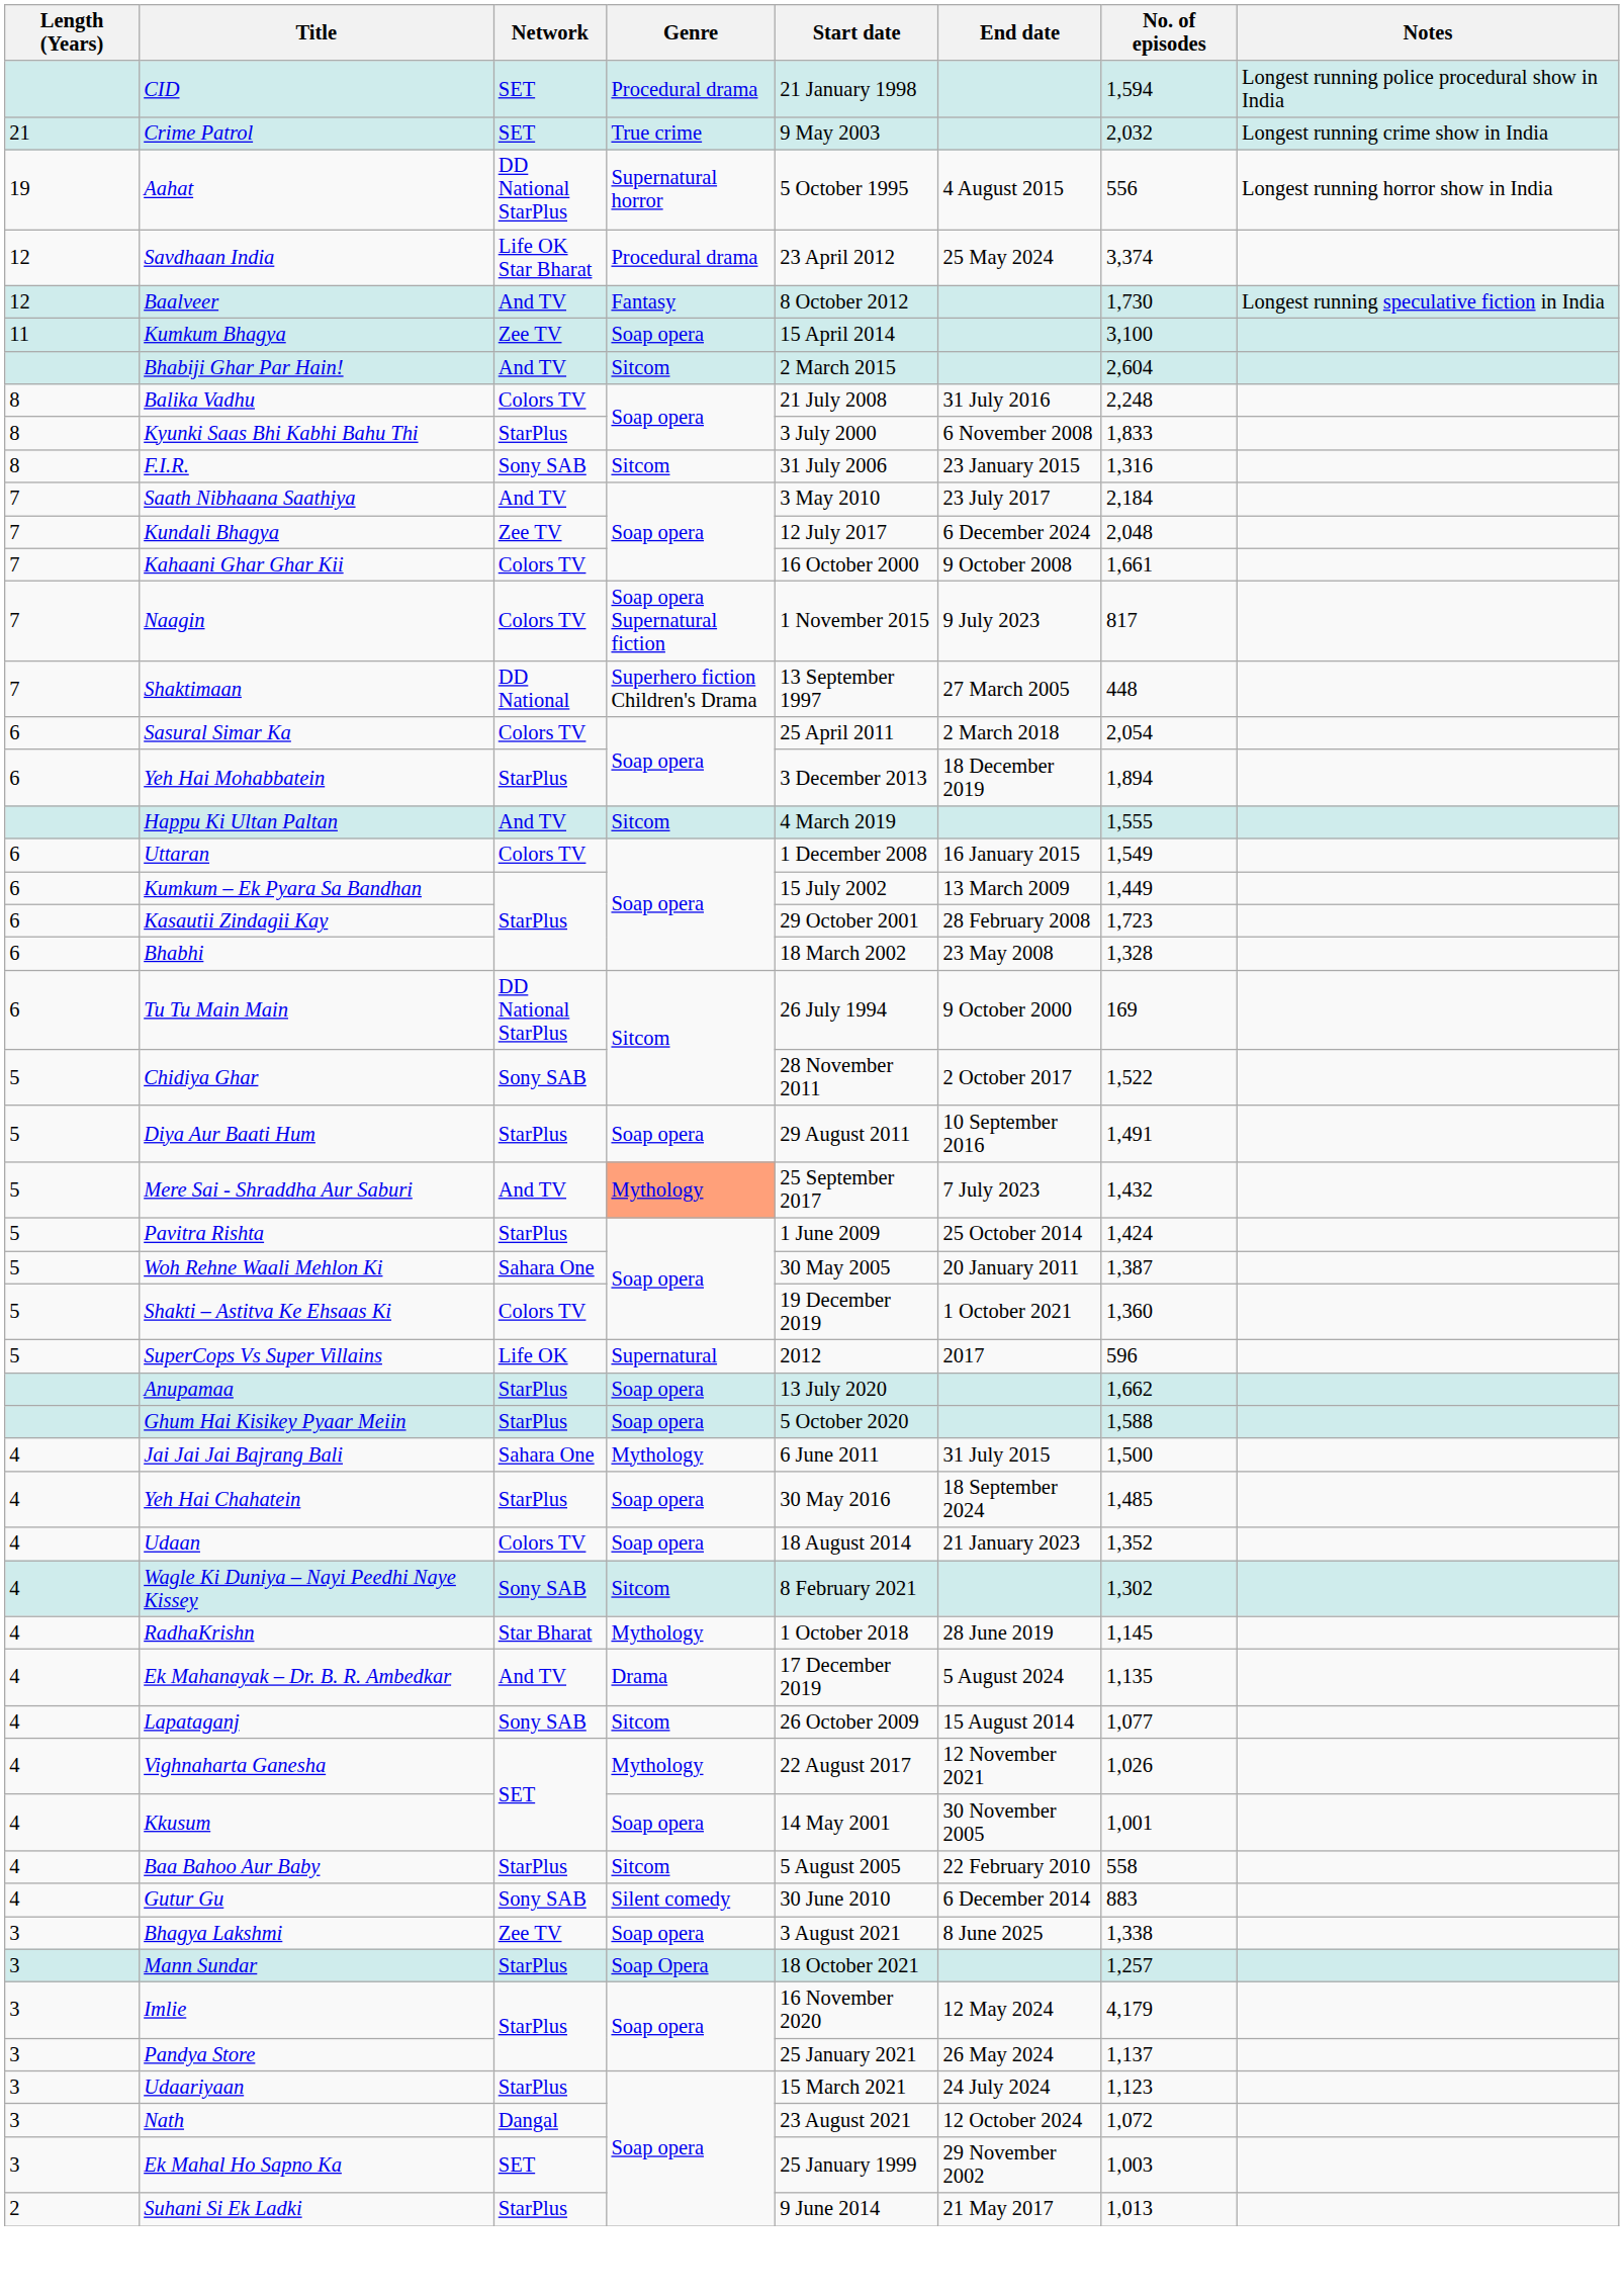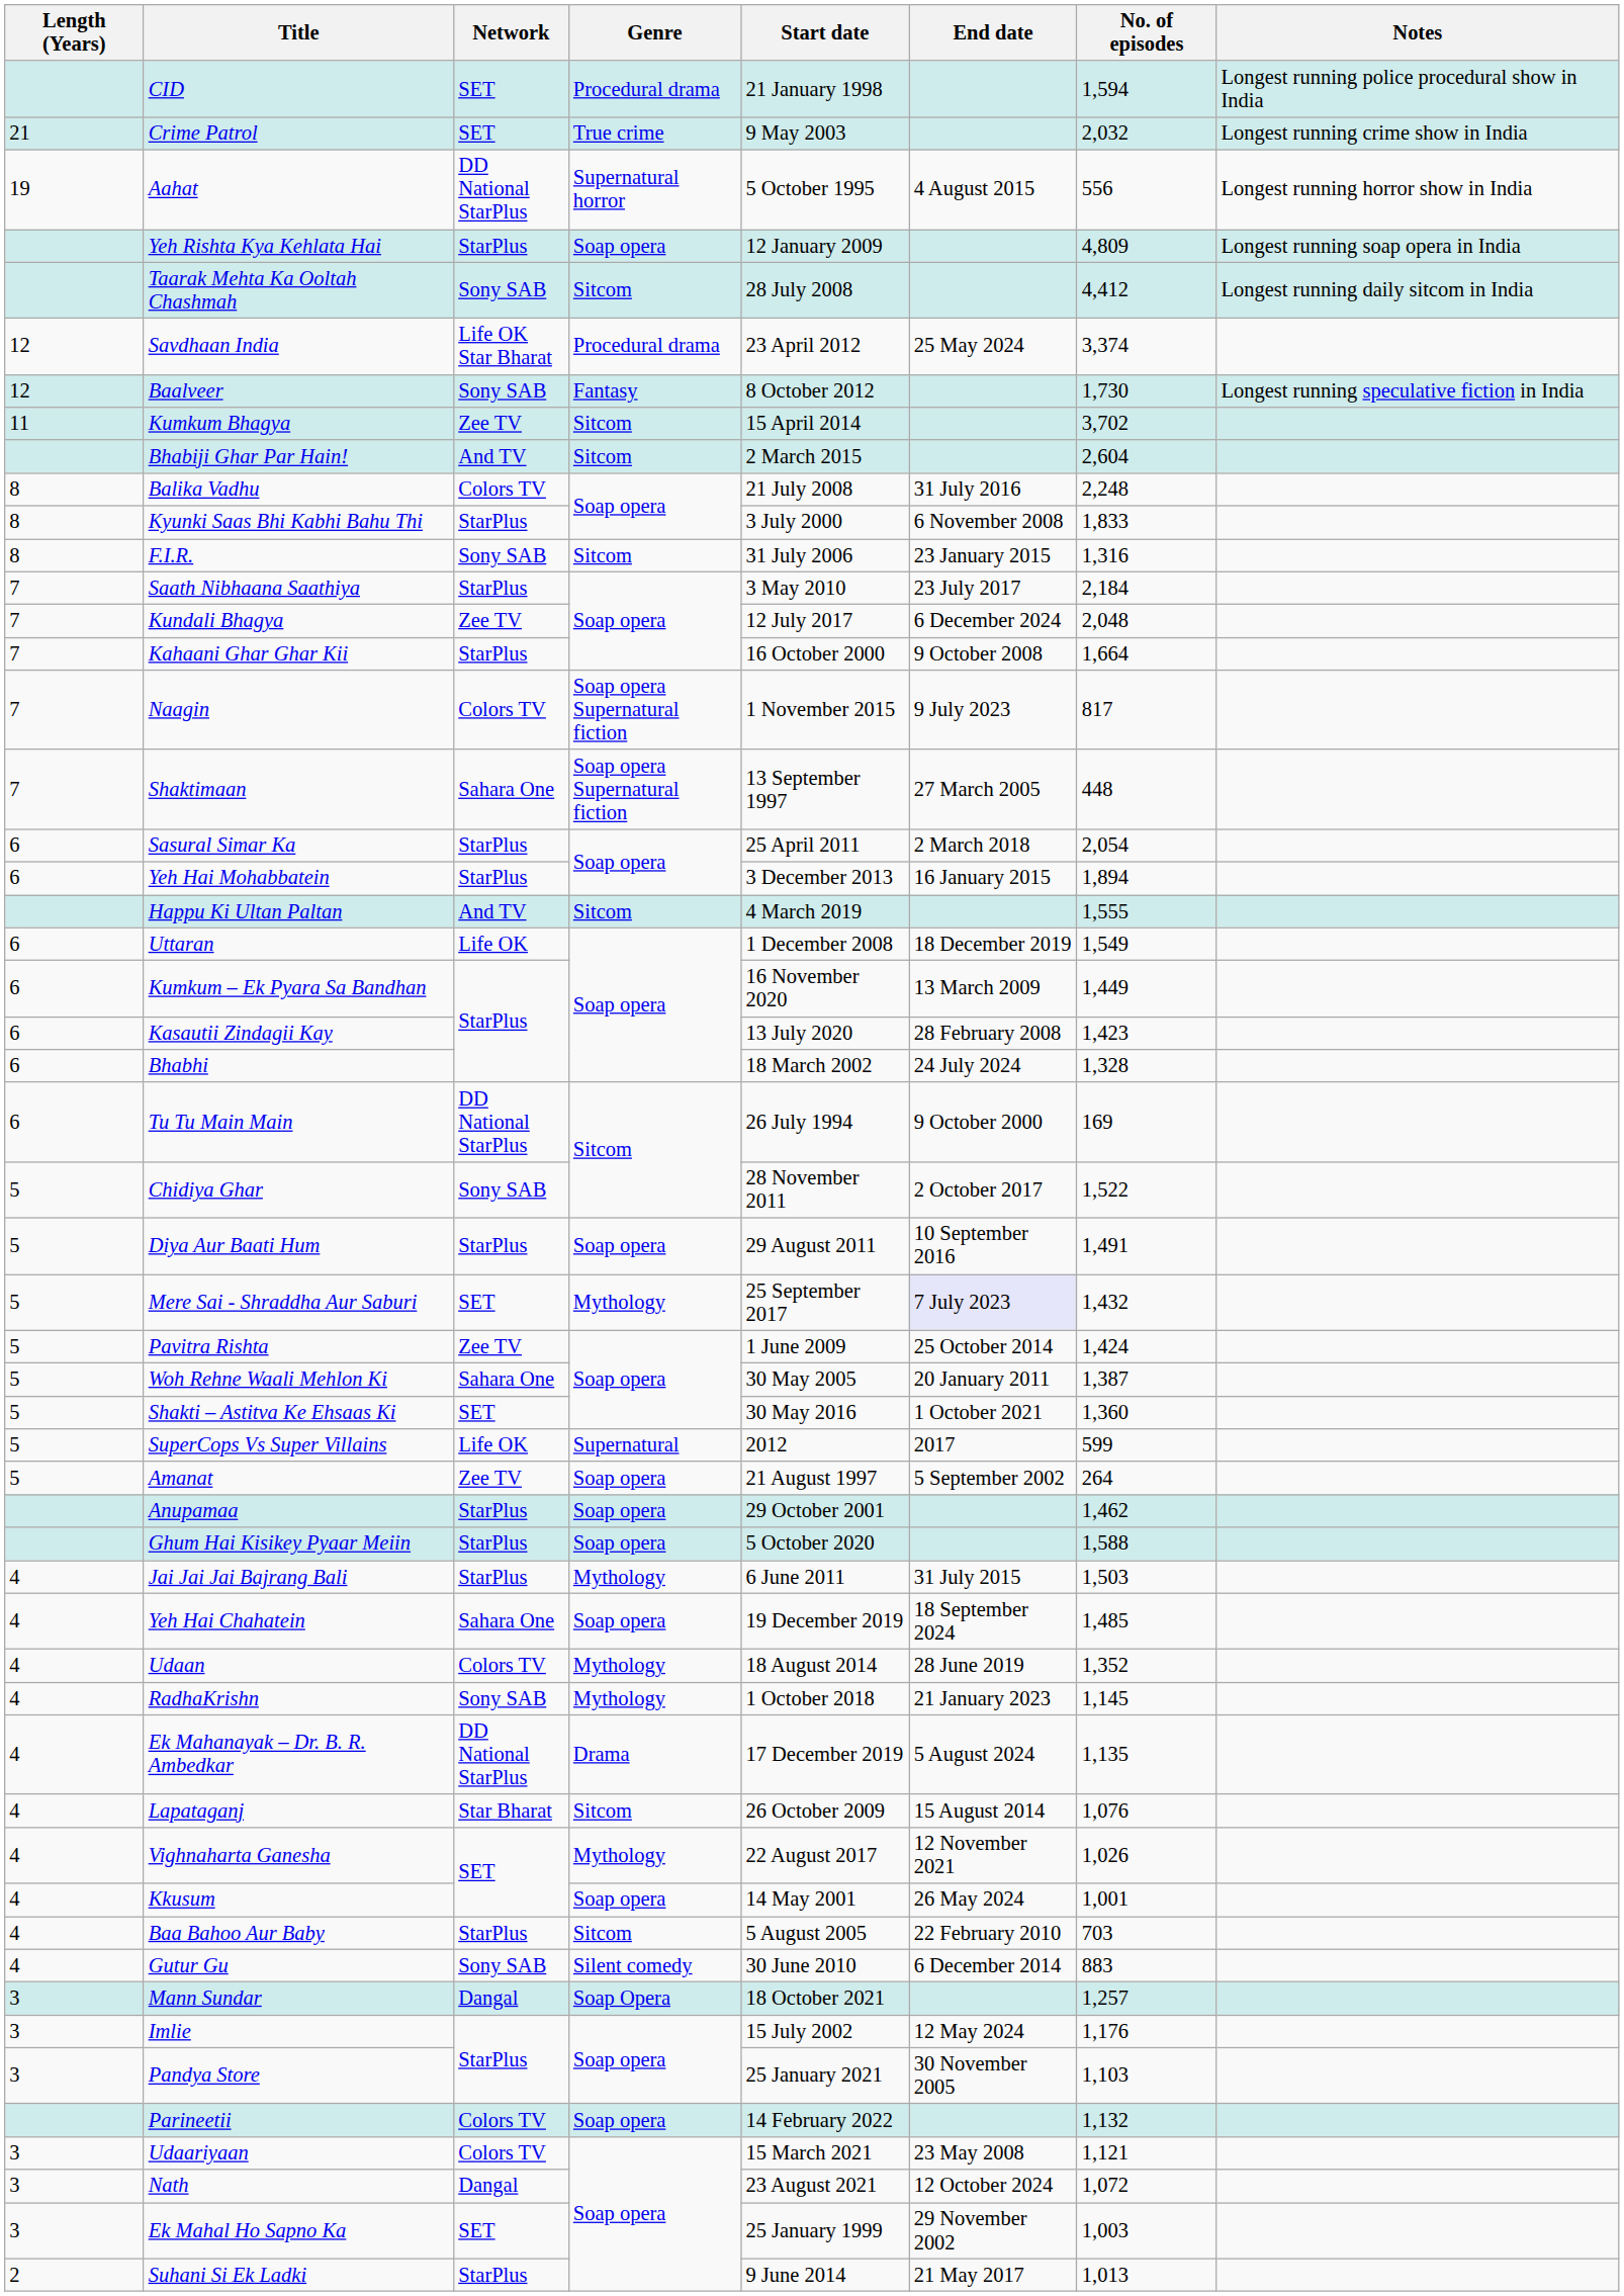+ row: Yeh Rishta Kya Kehlata Hai | StarPlus | Soap opera | 12 January 2009 | 4,809 | Longest running soap opera in India
+ row: Taarak Mehta Ka Ooltah Chashmah | Sony SAB | Sitcom | 28 July 2008 | 4,412 | Longest running daily sitcom in India
Baalveer | Network: And TV -> Sony SAB
Kumkum Bhagya | Genre: Soap opera -> Sitcom
Kumkum Bhagya | No. of episodes: 3,100 -> 3,702
Saath Nibhaana Saathiya | Network: And TV -> StarPlus
Kahaani Ghar Ghar Kii | Network: Colors TV -> StarPlus
Kahaani Ghar Ghar Kii | No. of episodes: 1,661 -> 1,664
Shaktimaan | Network: DD National -> Sahara One
Shaktimaan | Genre: Superhero fiction Children's Drama -> Soap opera Supernatural fiction
Sasural Simar Ka | Network: Colors TV -> StarPlus
Yeh Hai Mohabbatein | End date: 18 December 2019 -> 16 January 2015
Uttaran | Network: Colors TV -> Life OK
Uttaran | End date: 16 January 2015 -> 18 December 2019
Kumkum – Ek Pyara Sa Bandhan | Start date: 15 July 2002 -> 16 November 2020
Kasautii Zindagii Kay | Start date: 29 October 2001 -> 13 July 2020
Kasautii Zindagii Kay | No. of episodes: 1,723 -> 1,423
Bhabhi | End date: 23 May 2008 -> 24 July 2024
Mere Sai - Shraddha Aur Saburi | Network: And TV -> SET
Mere Sai - Shraddha Aur Saburi | Genre: lightsalmon background -> no background
Mere Sai - Shraddha Aur Saburi | End date: no background -> lavender background
Pavitra Rishta | Network: StarPlus -> Zee TV
Shakti – Astitva Ke Ehsaas Ki | Network: Colors TV -> SET
Shakti – Astitva Ke Ehsaas Ki | Start date: 19 December 2019 -> 30 May 2016
SuperCops Vs Super Villains | No. of episodes: 596 -> 599
+ row: 5 | Amanat | Zee TV | Soap opera | 21 August 1997 | 5 September 2002 | 264
Anupamaa | Start date: 13 July 2020 -> 29 October 2001
Anupamaa | No. of episodes: 1,662 -> 1,462
Jai Jai Jai Bajrang Bali | Network: Sahara One -> StarPlus
Jai Jai Jai Bajrang Bali | No. of episodes: 1,500 -> 1,503
Yeh Hai Chahatein | Network: StarPlus -> Sahara One
Yeh Hai Chahatein | Start date: 30 May 2016 -> 19 December 2019
Udaan | Genre: Soap opera -> Mythology
Udaan | End date: 21 January 2023 -> 28 June 2019
- row: 4 | Wagle Ki Duniya – Nayi Peedhi Naye Kissey | Sony SAB | Sitcom | 8 February 2021 | 1,302
RadhaKrishn | Network: Star Bharat -> Sony SAB
RadhaKrishn | End date: 28 June 2019 -> 21 January 2023
Ek Mahanayak – Dr. B. R. Ambedkar | Network: And TV -> DD National StarPlus
Lapataganj | Network: Sony SAB -> Star Bharat
Lapataganj | No. of episodes: 1,077 -> 1,076
Kkusum | End date: 30 November 2005 -> 26 May 2024
Baa Bahoo Aur Baby | No. of episodes: 558 -> 703
- row: 3 | Bhagya Lakshmi | Zee TV | Soap opera | 3 August 2021 | 8 June 2025 | 1,338
Mann Sundar | Network: StarPlus -> Dangal
Imlie | Start date: 16 November 2020 -> 15 July 2002
Imlie | No. of episodes: 4,179 -> 1,176
Pandya Store | End date: 26 May 2024 -> 30 November 2005
Pandya Store | No. of episodes: 1,137 -> 1,103
+ row: Parineetii | Colors TV | Soap opera | 14 February 2022 | 1,132
Udaariyaan | Network: StarPlus -> Colors TV
Udaariyaan | End date: 24 July 2024 -> 23 May 2008
Udaariyaan | No. of episodes: 1,123 -> 1,121
